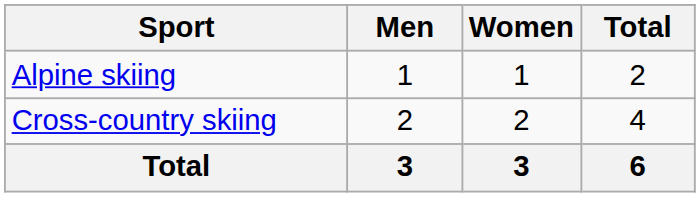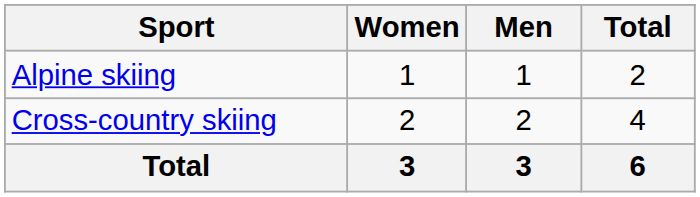columns swapped: Men <-> Women
